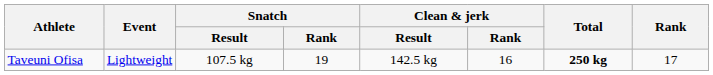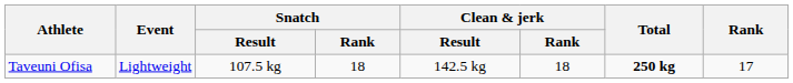Taveuni Ofisa | Snatch / Rank: 19 -> 18
Taveuni Ofisa | Clean & jerk / Rank: 16 -> 18
